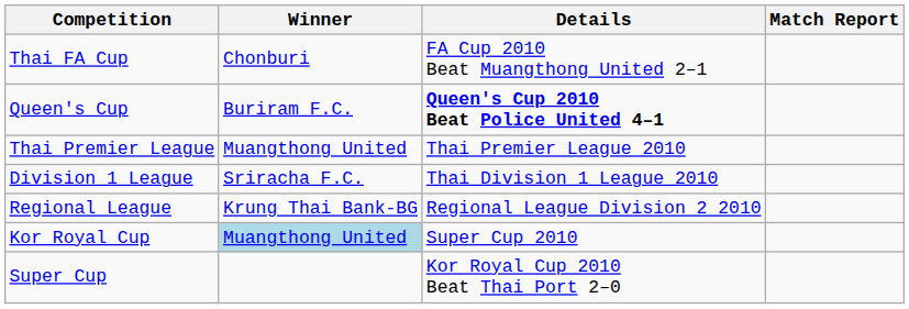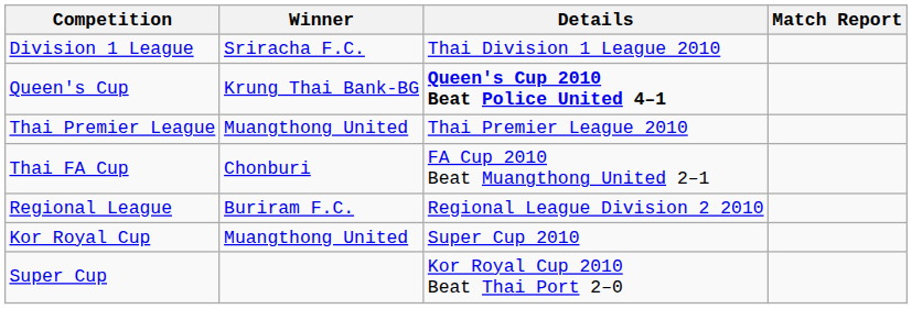rows swapped: Thai FA Cup <-> Division 1 League
Queen's Cup | Winner: Buriram F.C. -> Krung Thai Bank-BG
Regional League | Winner: Krung Thai Bank-BG -> Buriram F.C.
Kor Royal Cup | Winner: lightblue background -> no background
